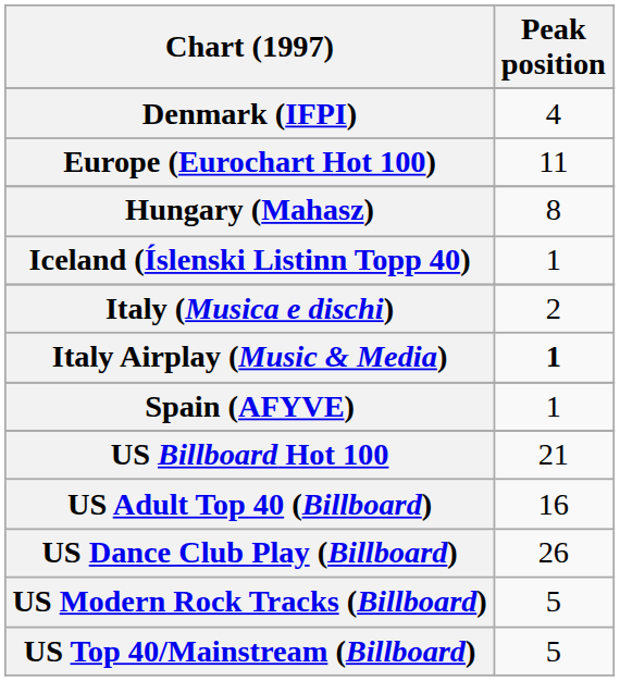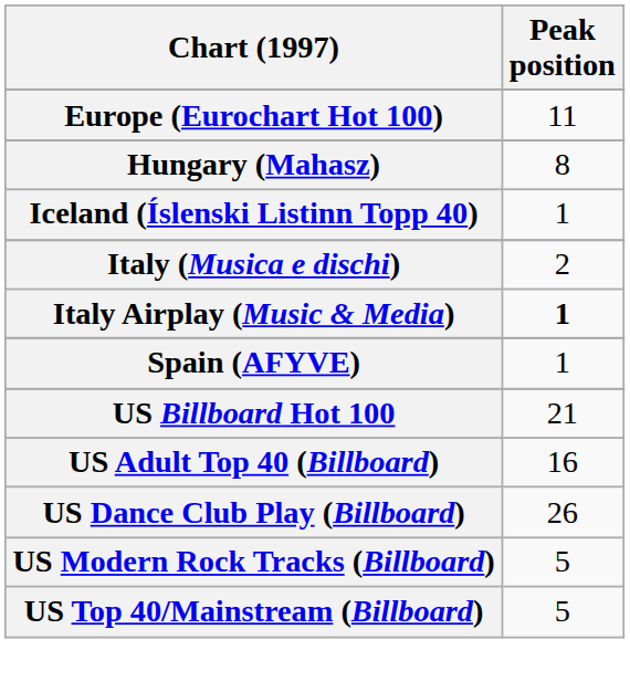- row: Denmark (IFPI) | 4
